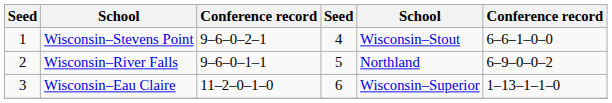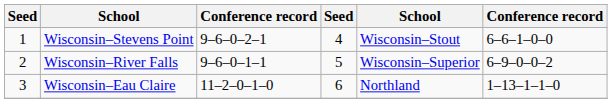Wisconsin–River Falls | column 5: Northland -> Wisconsin–Superior
Wisconsin–Eau Claire | column 5: Wisconsin–Superior -> Northland
